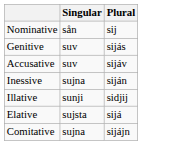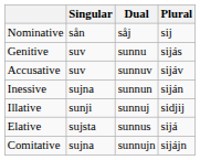+ column: Dual | såj | sunnu | sunnuv | sunnun | sunnuj | sunnus | sunnujn
